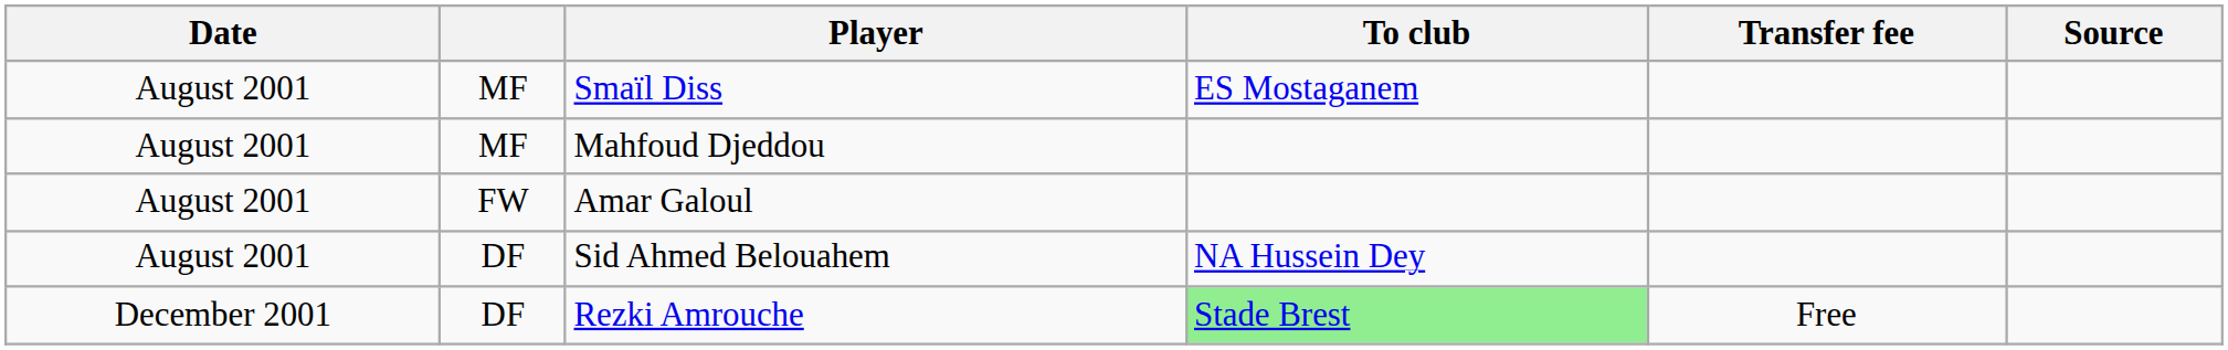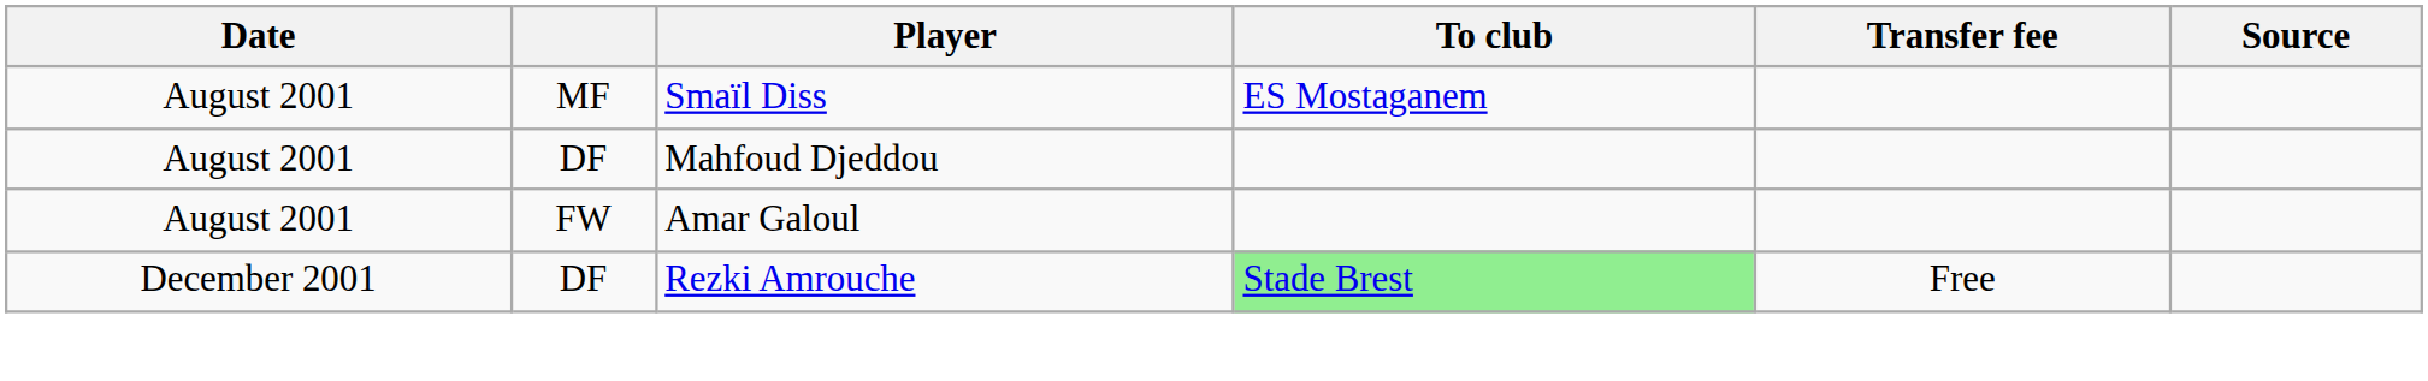Mahfoud Djeddou | column 2: MF -> DF
- row: August 2001 | DF | Sid Ahmed Belouahem | NA Hussein Dey
